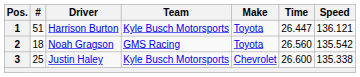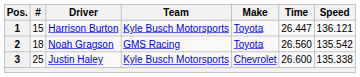1 | #: 51 -> 15
